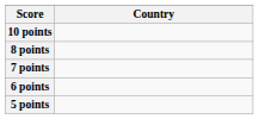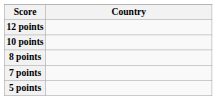+ row: 12 points
- row: 6 points
